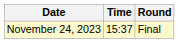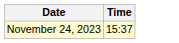- column: Round | Final
